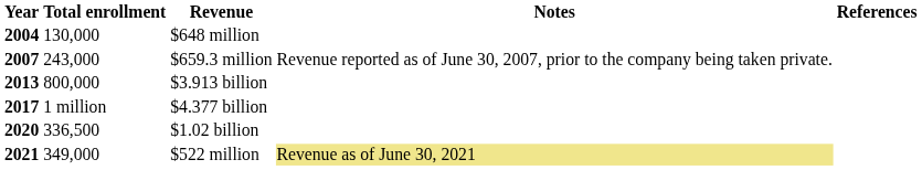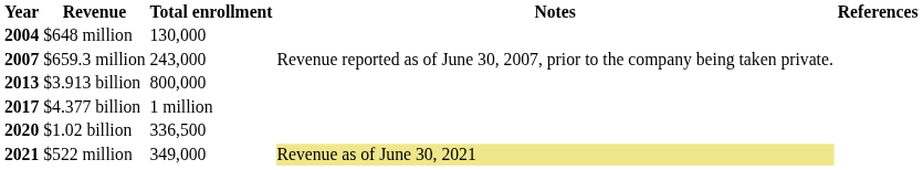columns swapped: Revenue <-> Total enrollment
